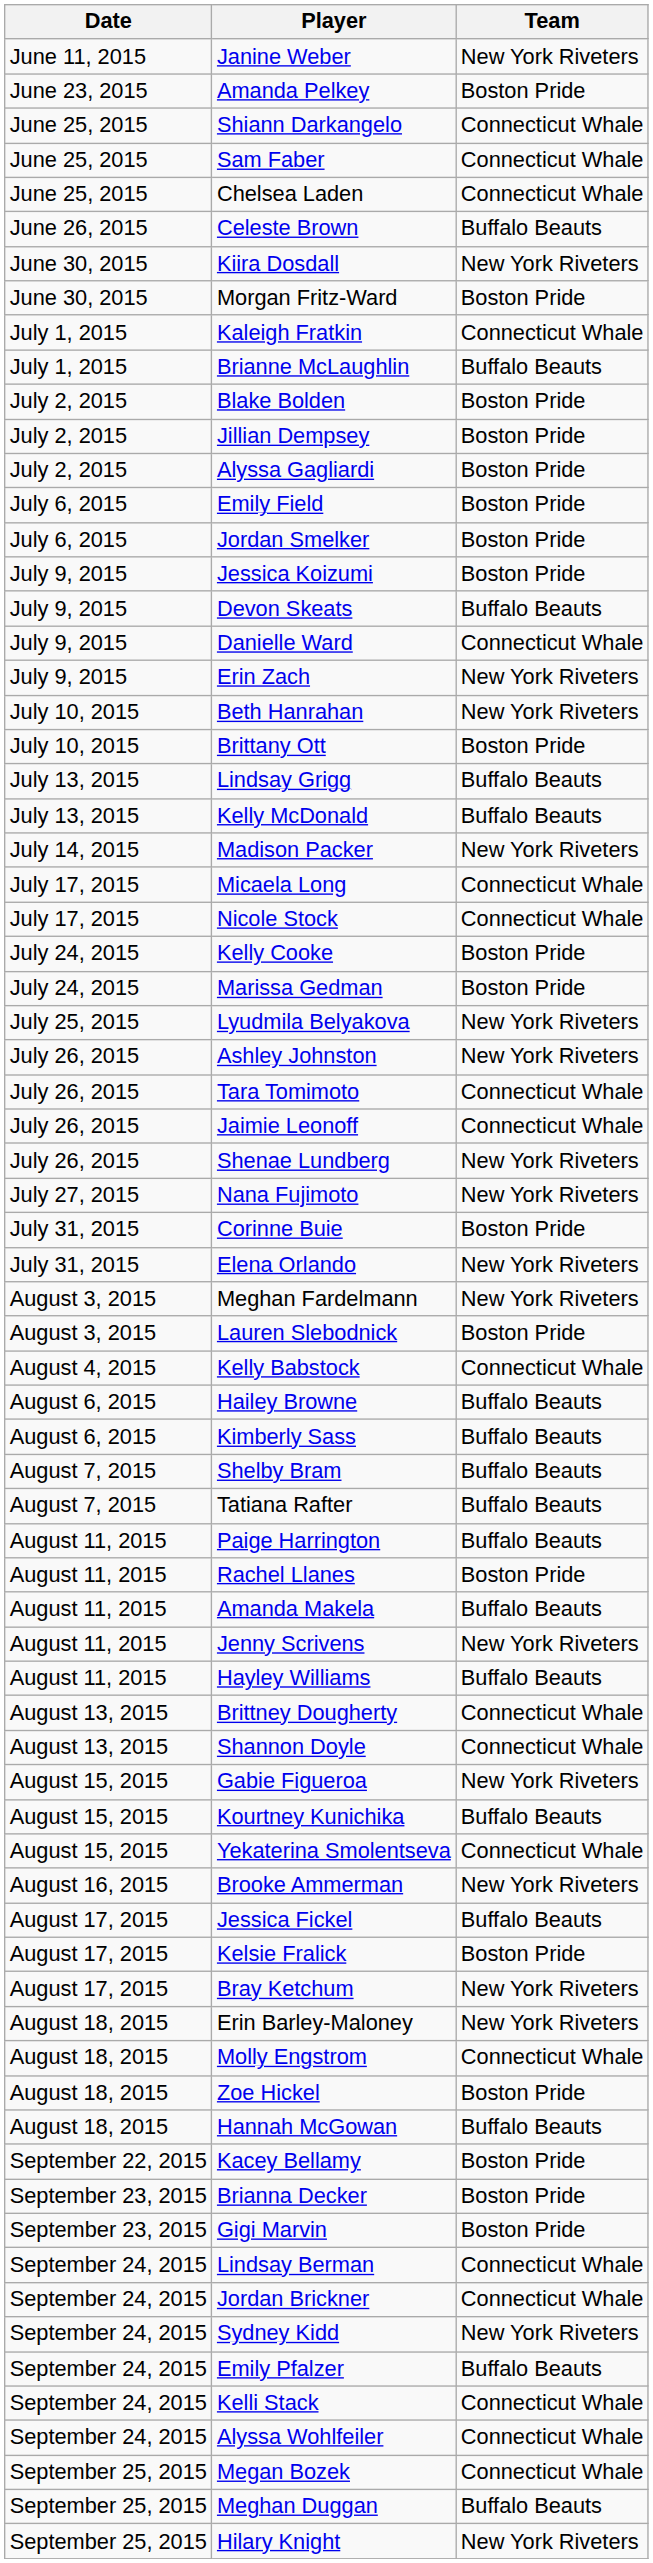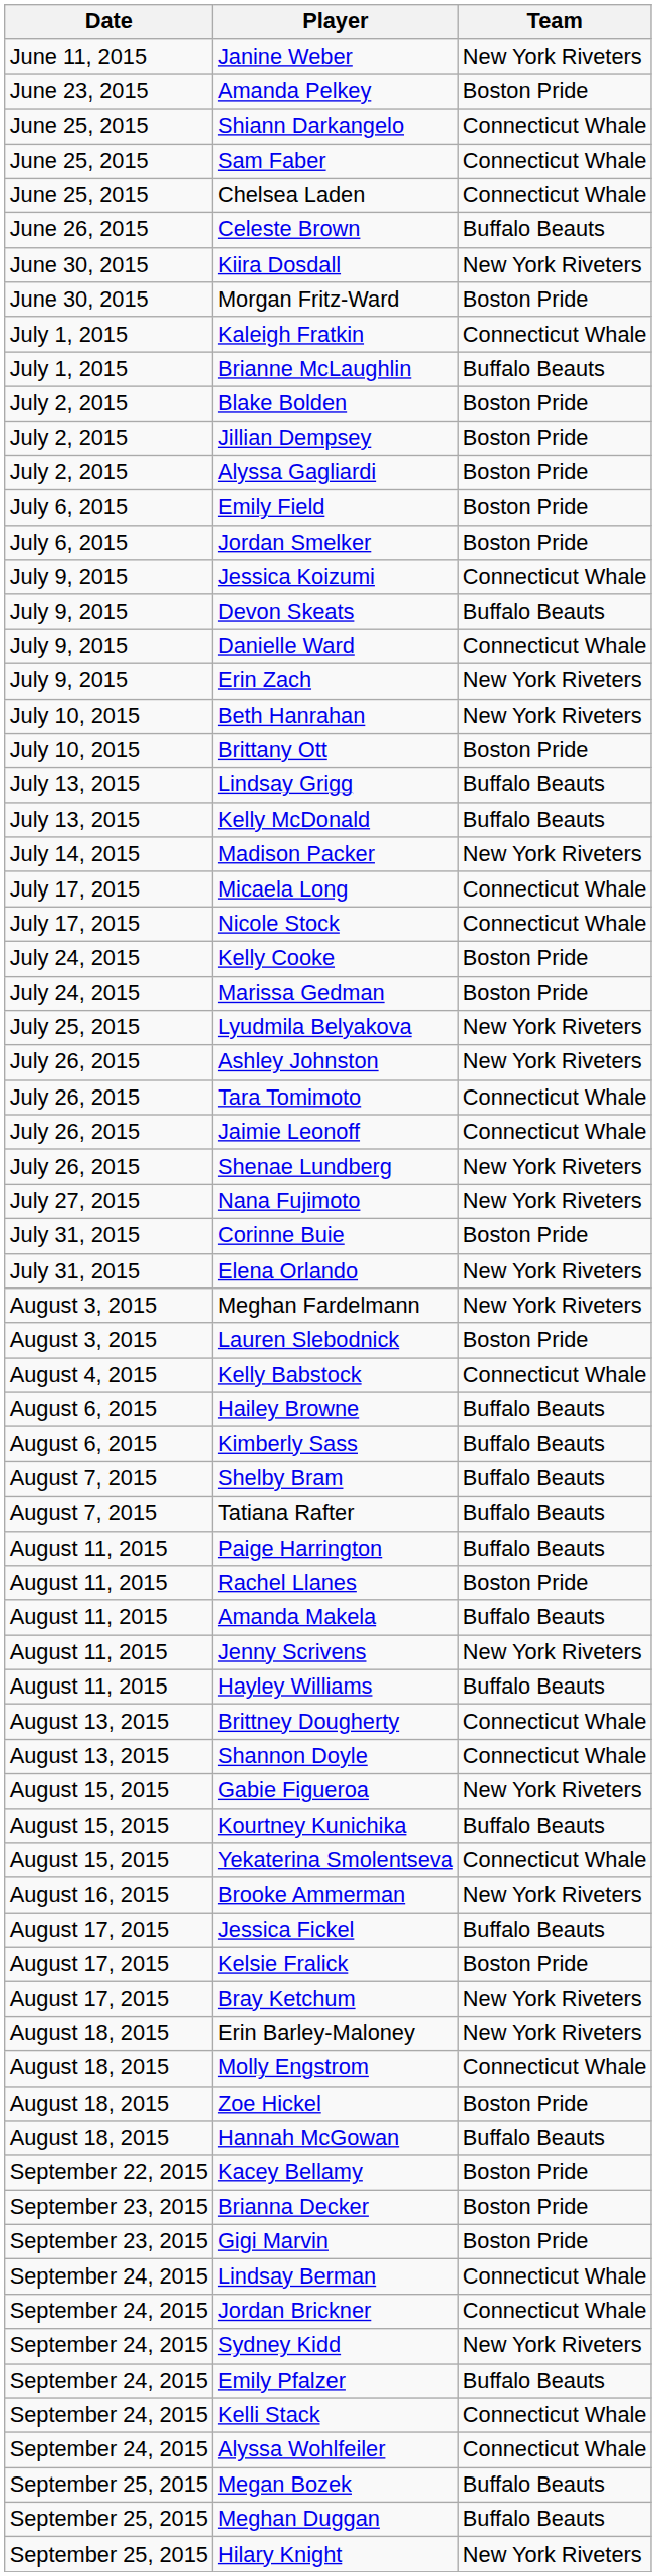Jessica Koizumi | Team: Boston Pride -> Connecticut Whale
Megan Bozek | Team: Connecticut Whale -> Buffalo Beauts
